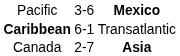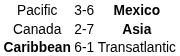rows swapped: Caribbean <-> Canada
